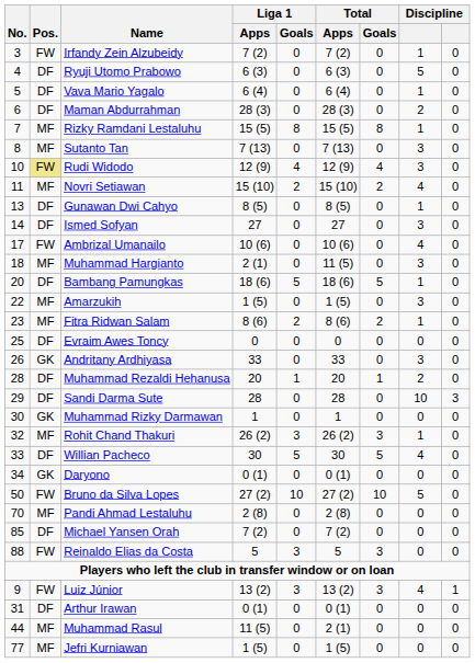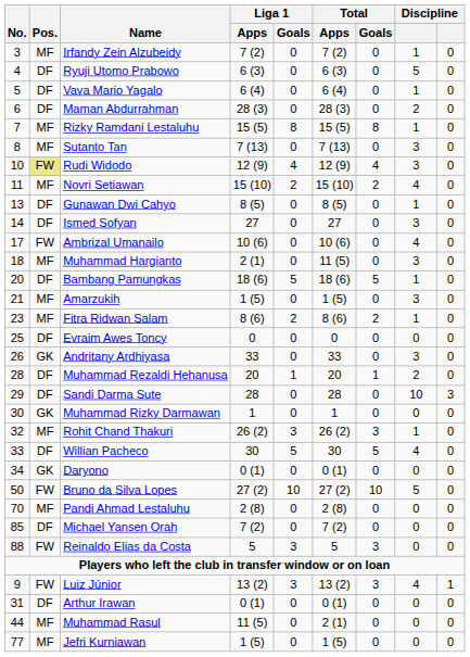Irfandy Zein Alzubeidy | Pos.: FW -> MF
Amarzukih | No.: 22 -> 21
